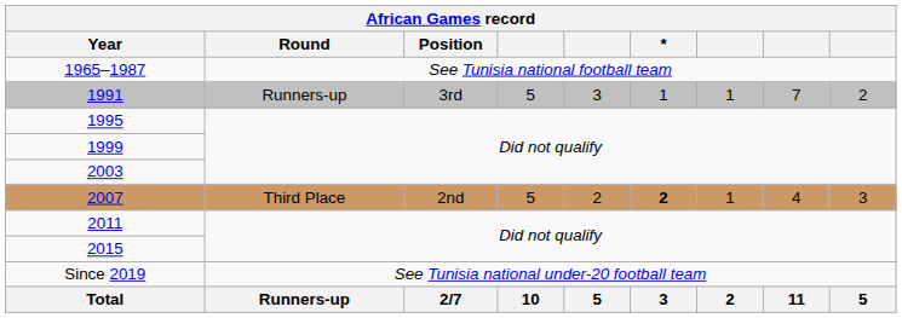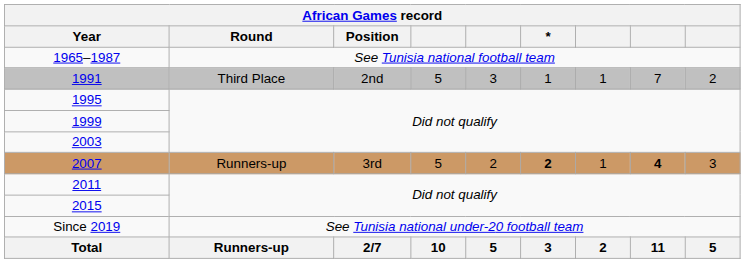1991 | Round: Runners-up -> Third Place
1991 | Position: 3rd -> 2nd
2007 | Round: Third Place -> Runners-up
2007 | Position: 2nd -> 3rd
2007 | column 8: normal -> bold
